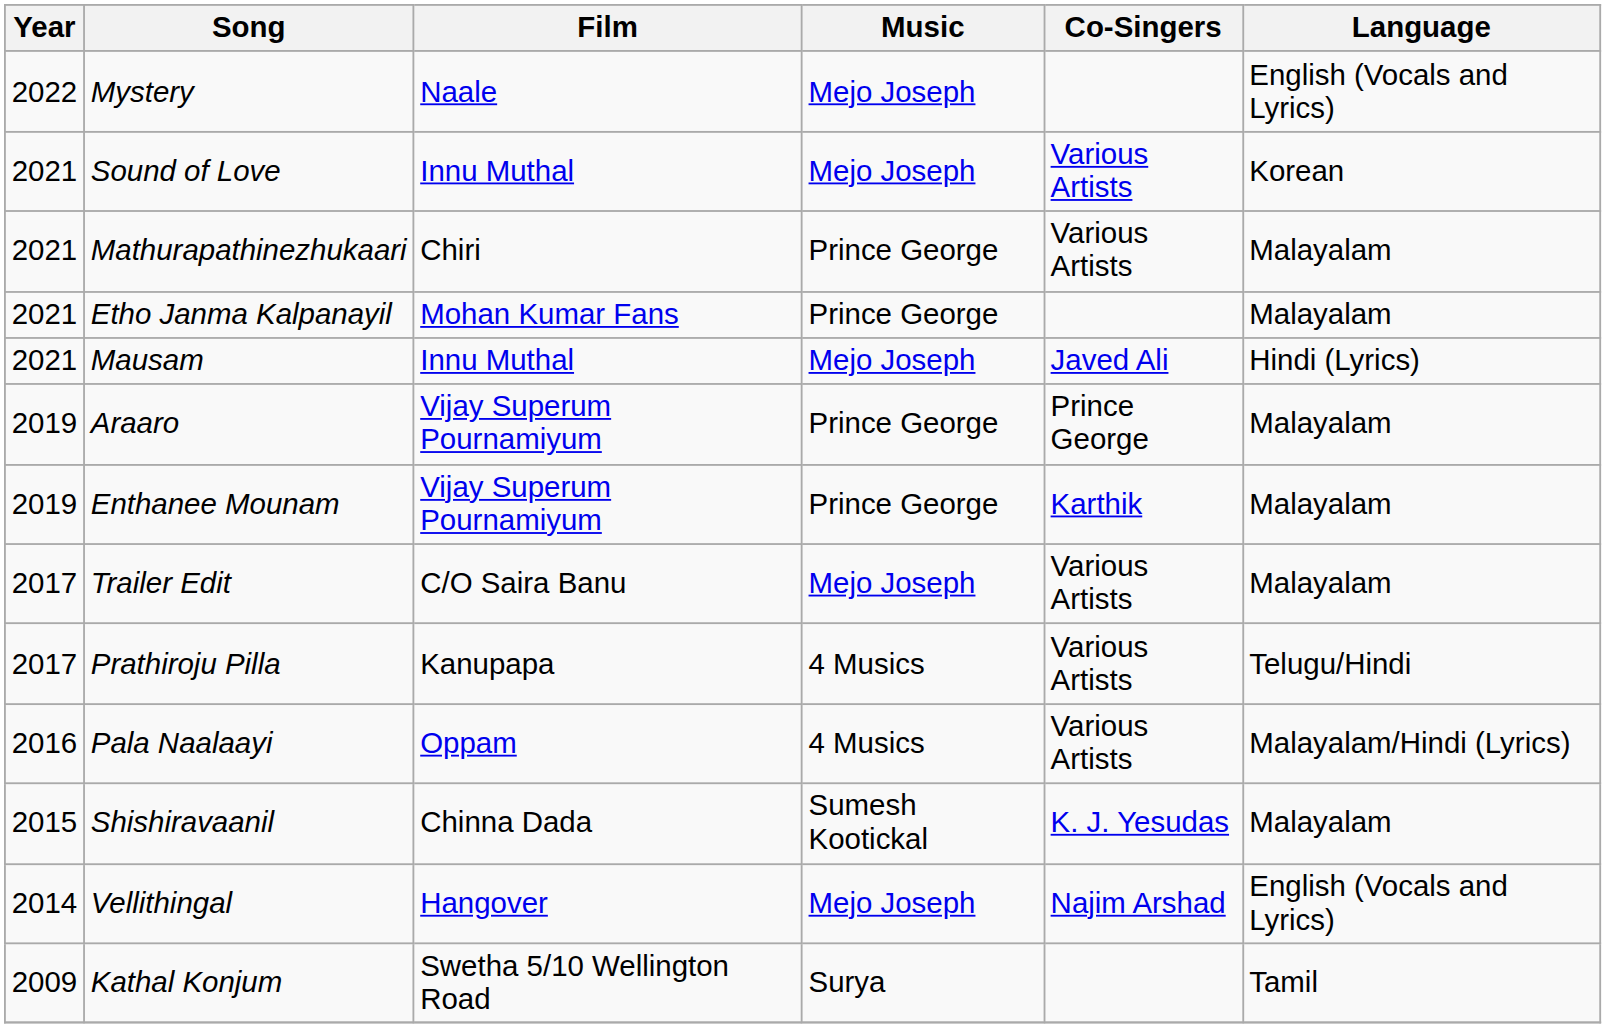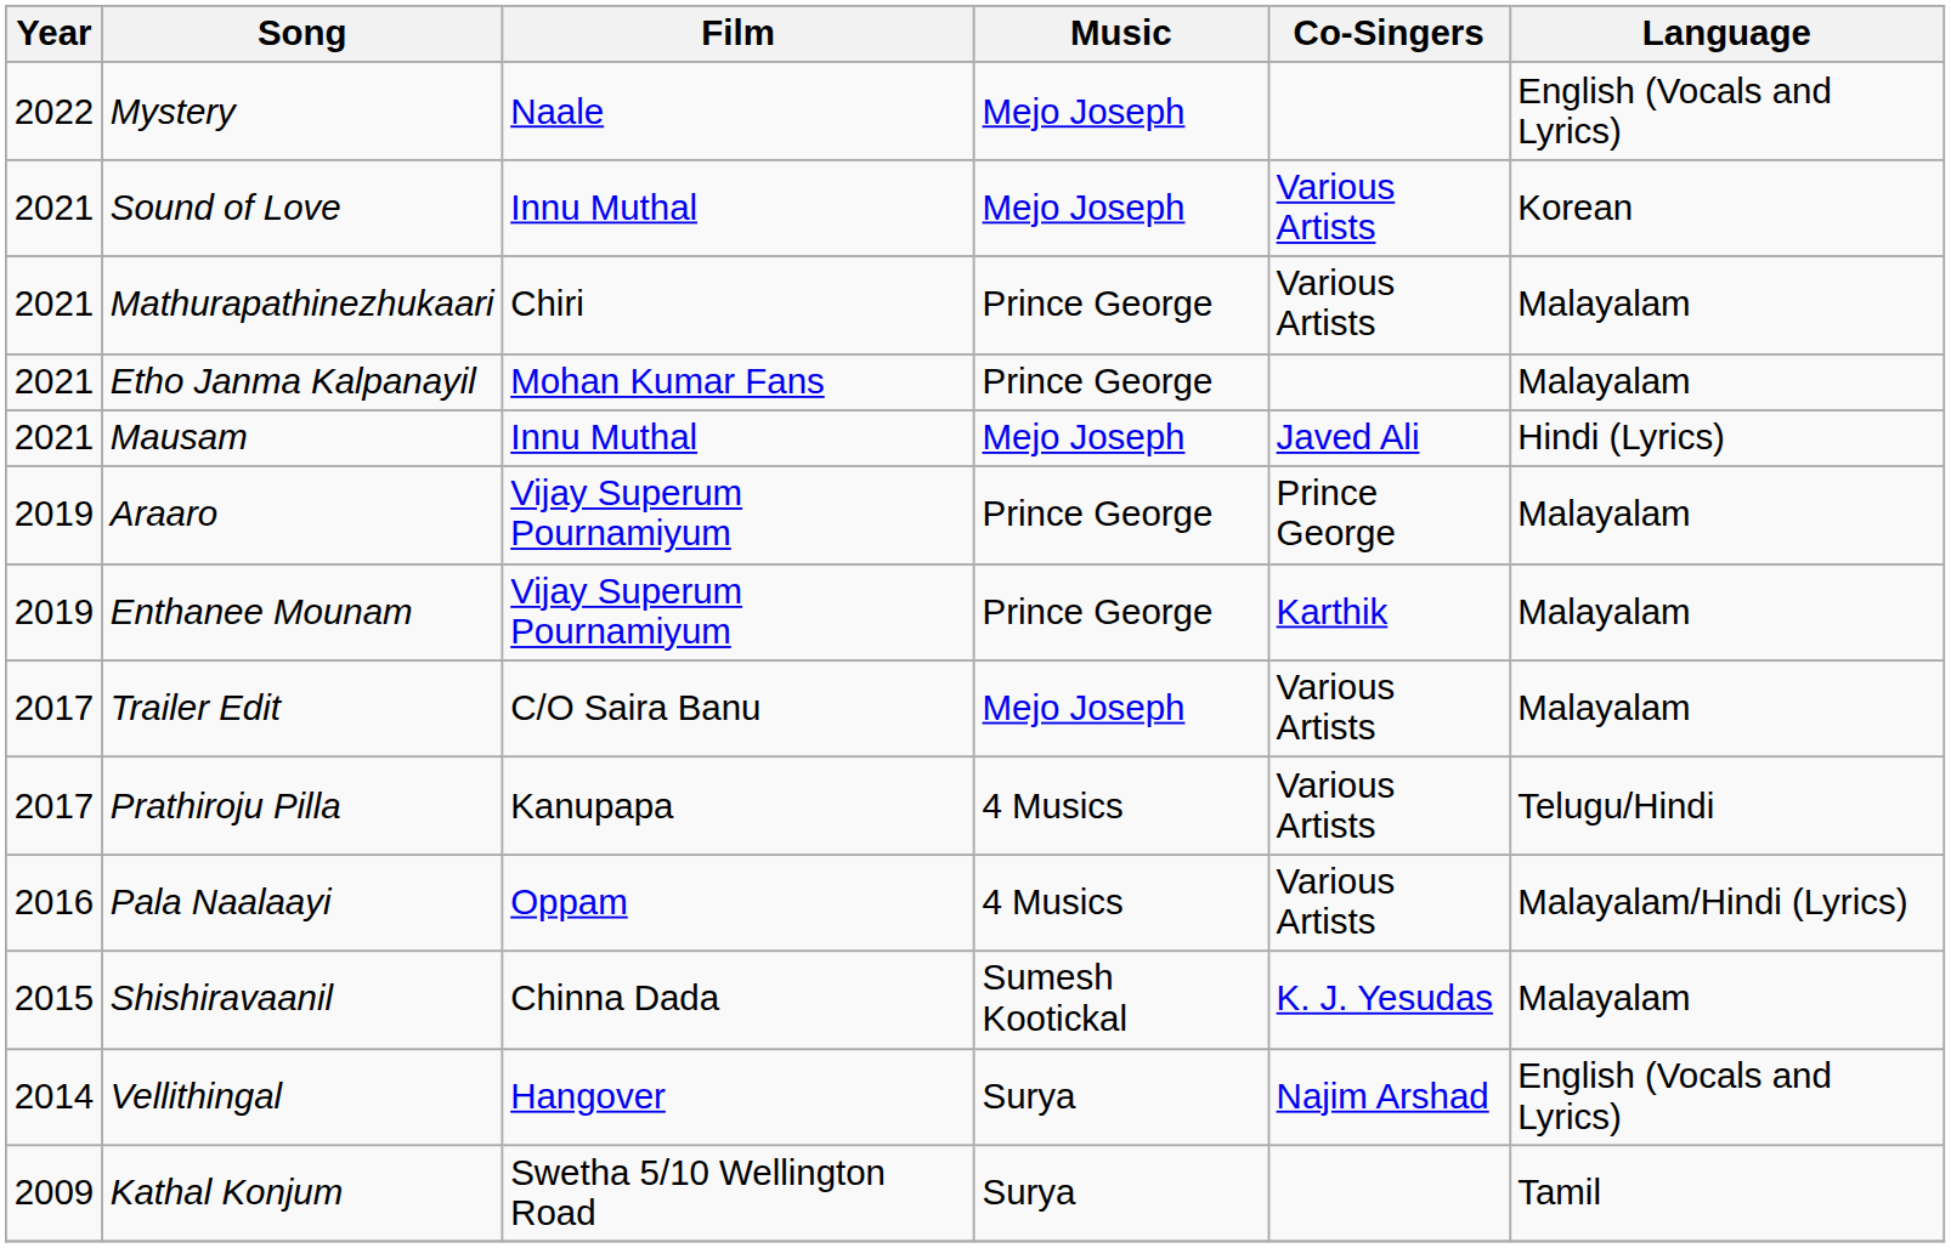Vellithingal | Music: Mejo Joseph -> Surya
